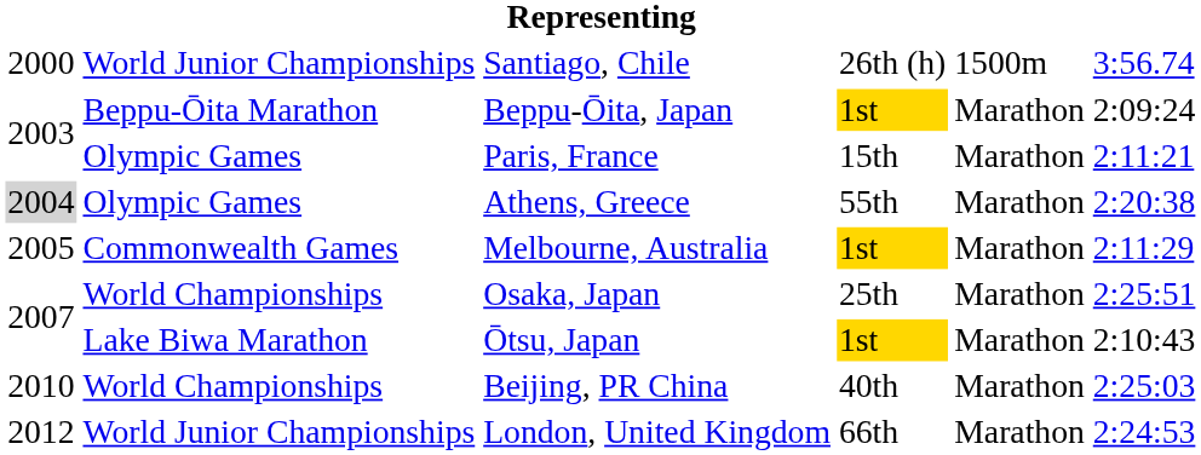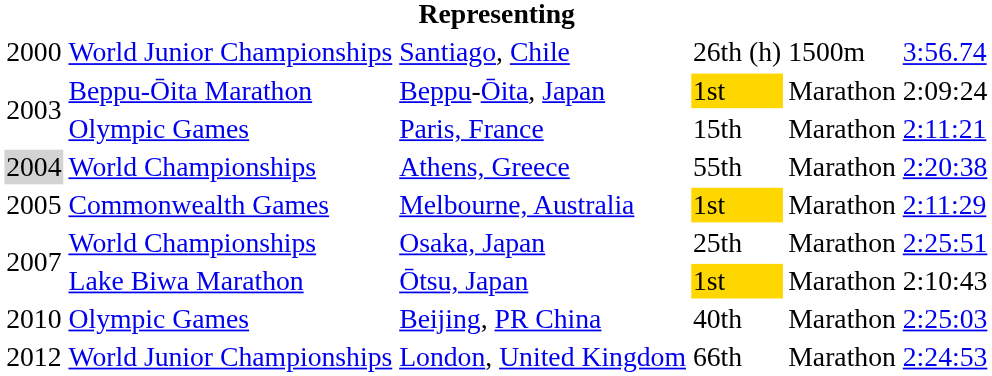Athens, Greece | column 2: Olympic Games -> World Championships
Beijing, PR China | column 2: World Championships -> Olympic Games
